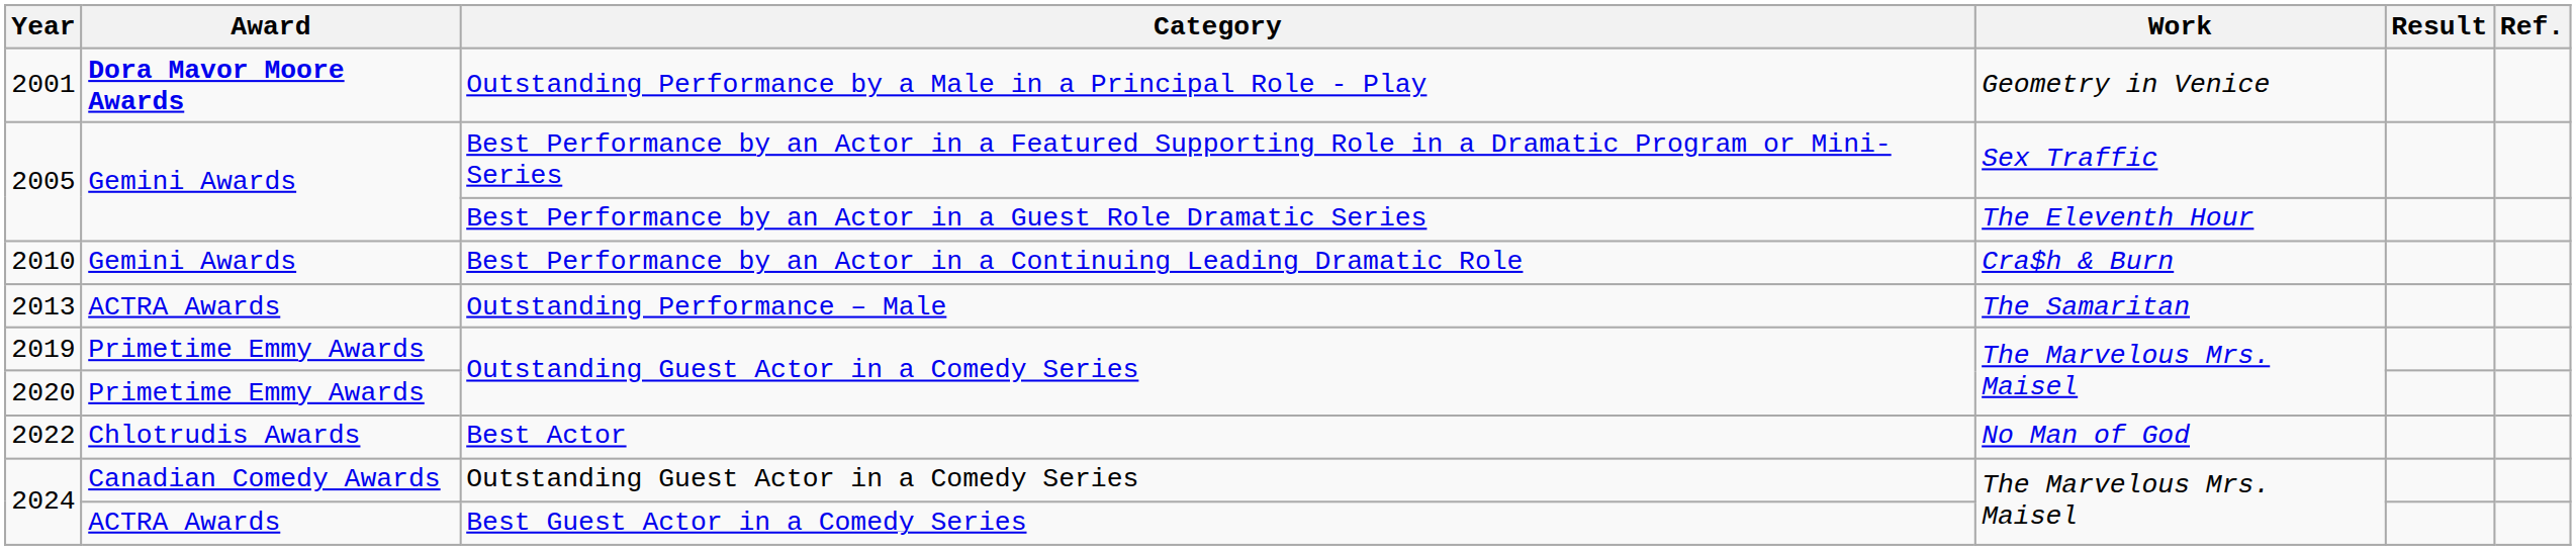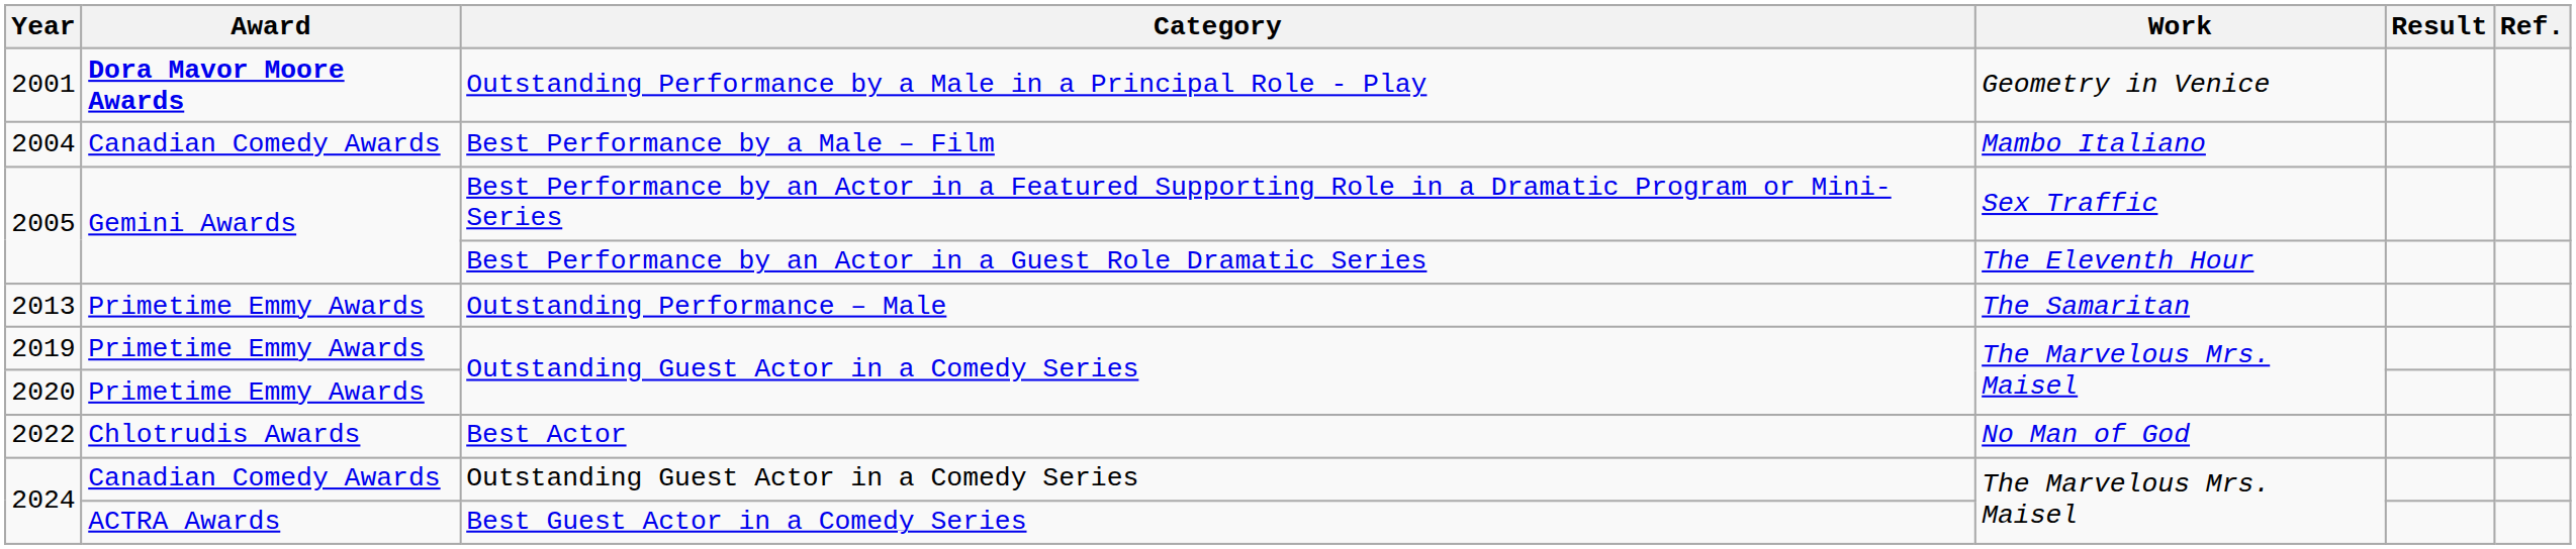+ row: 2004 | Canadian Comedy Awards | Best Performance by a Male – Film | Mambo Italiano
- row: 2010 | Gemini Awards | Best Performance by an Actor in a Continuing Leading Dramatic Role | Cra$h & Burn
2013 | Award: ACTRA Awards -> Primetime Emmy Awards
